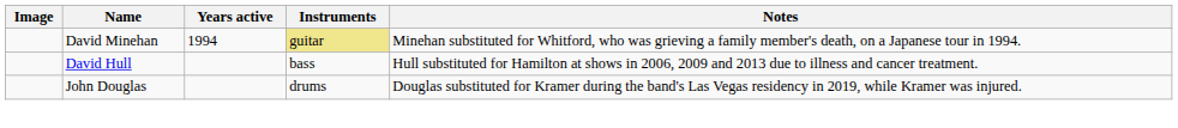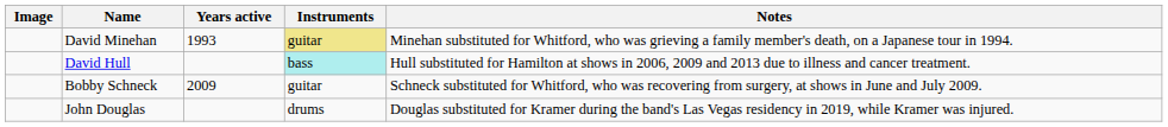David Minehan | Years active: 1994 -> 1993
David Hull | Instruments: no background -> paleturquoise background
+ row: Bobby Schneck | 2009 | guitar | Schneck substituted for Whitford, who was recovering from surgery, at shows in June and July 2009.
